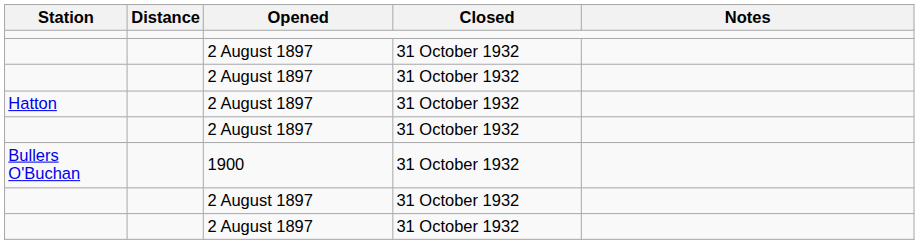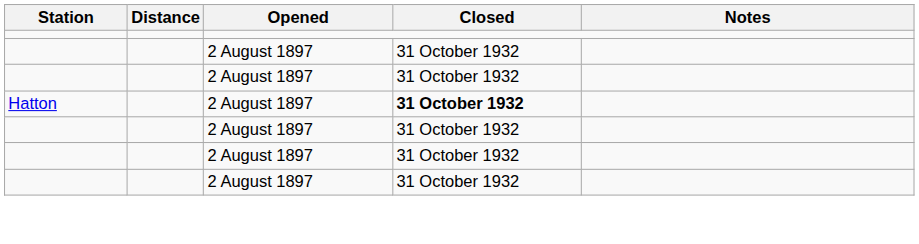Hatton | Closed: normal -> bold
- row: Bullers O'Buchan | 1900 | 31 October 1932
